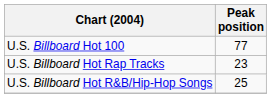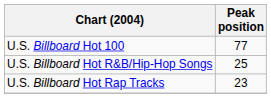rows swapped: U.S. Billboard Hot R&B/Hip-Hop Songs <-> U.S. Billboard Hot Rap Tracks
